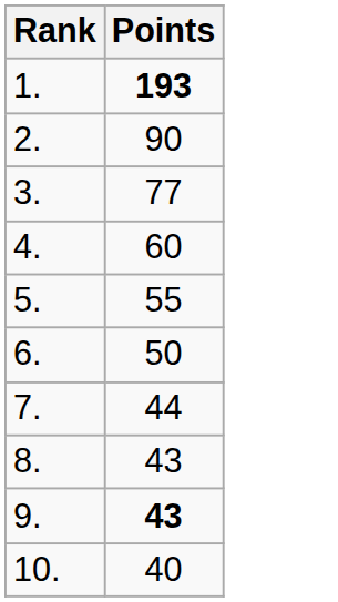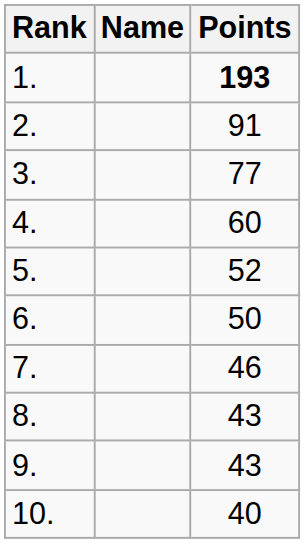+ column: Name
2. | Points: 90 -> 91
5. | Points: 55 -> 52
7. | Points: 44 -> 46
9. | Points: bold -> normal
